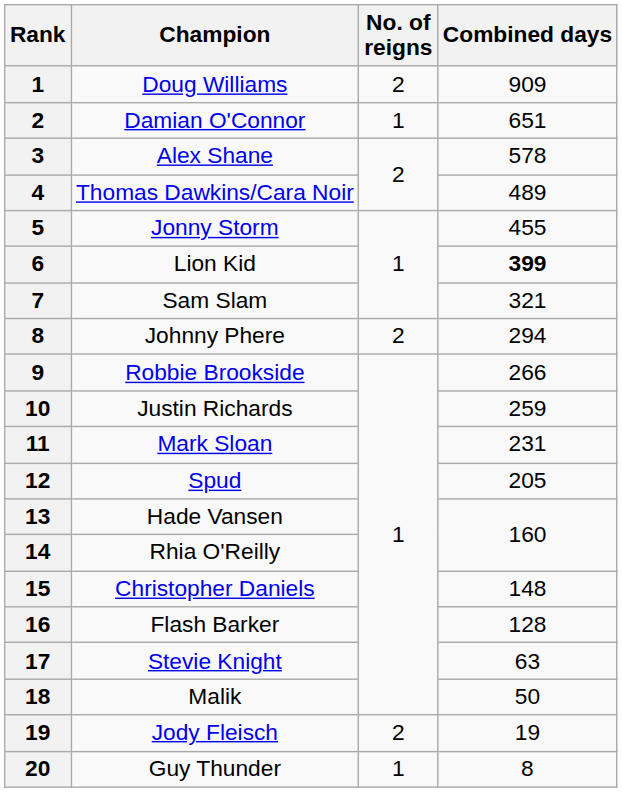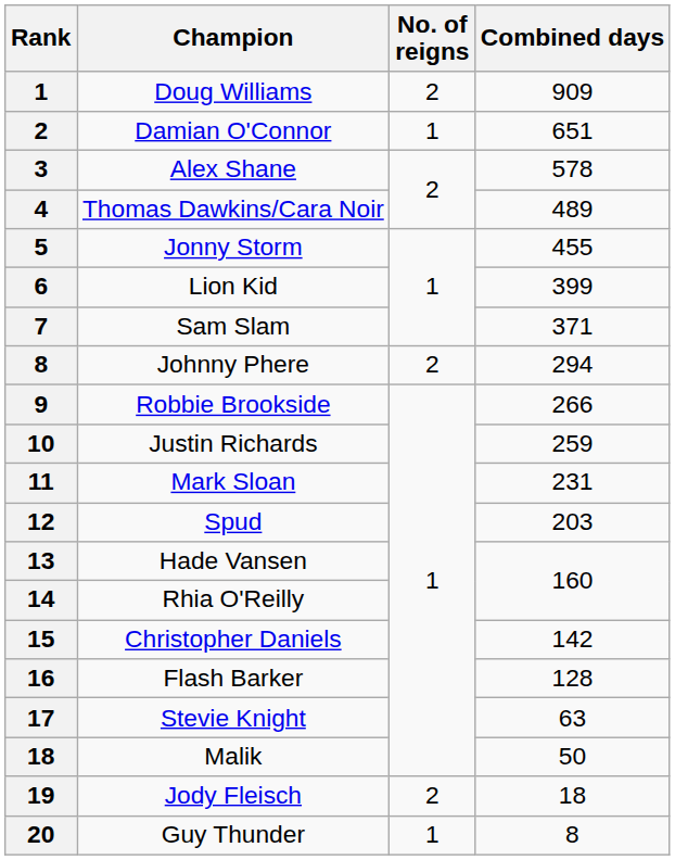Lion Kid | Combined days: bold -> normal
Sam Slam | Combined days: 321 -> 371
Spud | Combined days: 205 -> 203
Christopher Daniels | Combined days: 148 -> 142
Jody Fleisch | Combined days: 19 -> 18
